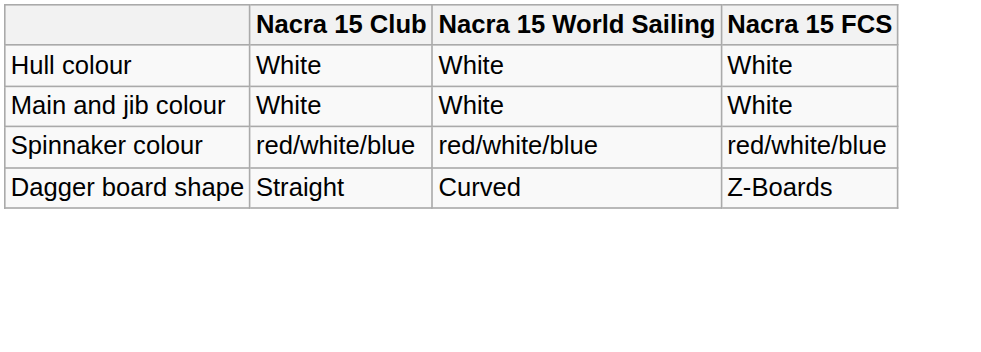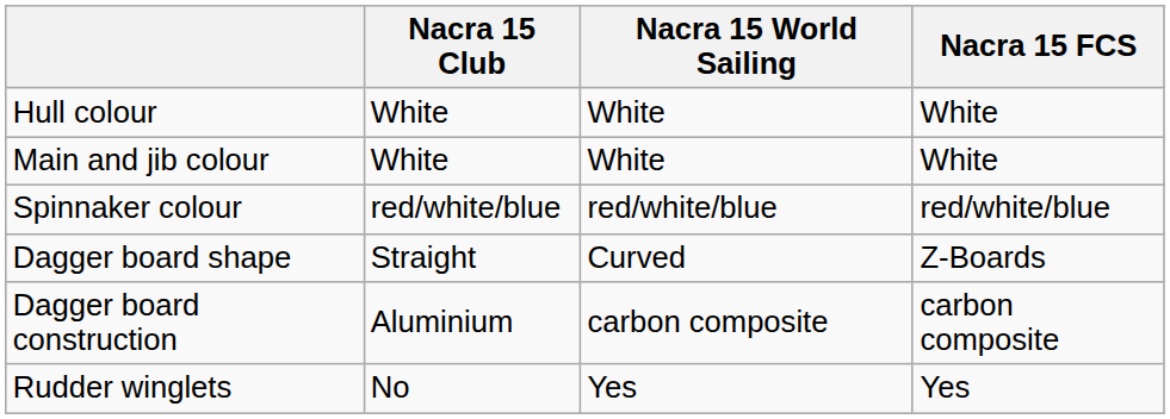+ row: Dagger board construction | Aluminium | carbon composite | carbon composite
+ row: Rudder winglets | No | Yes | Yes
